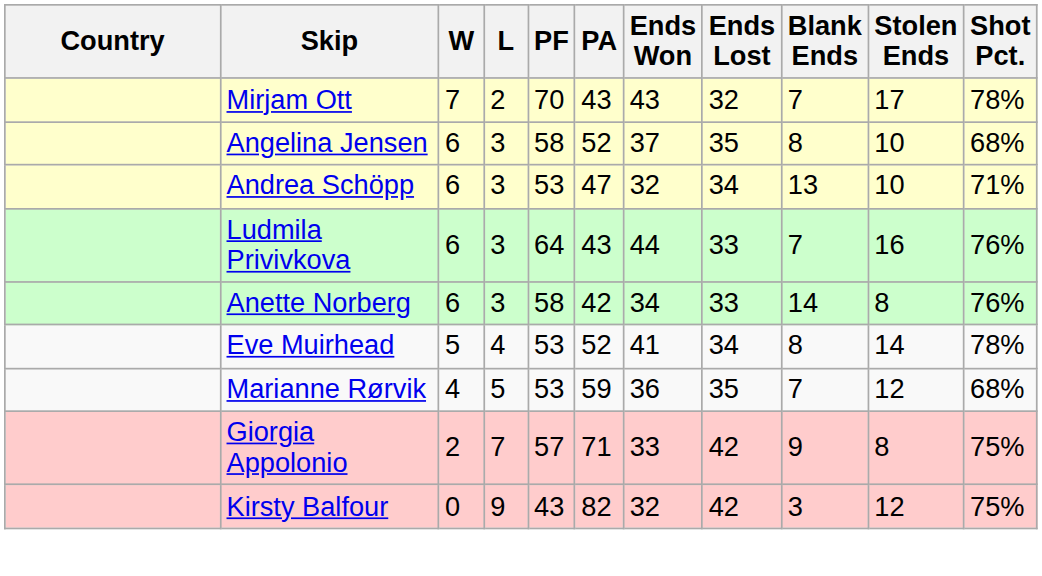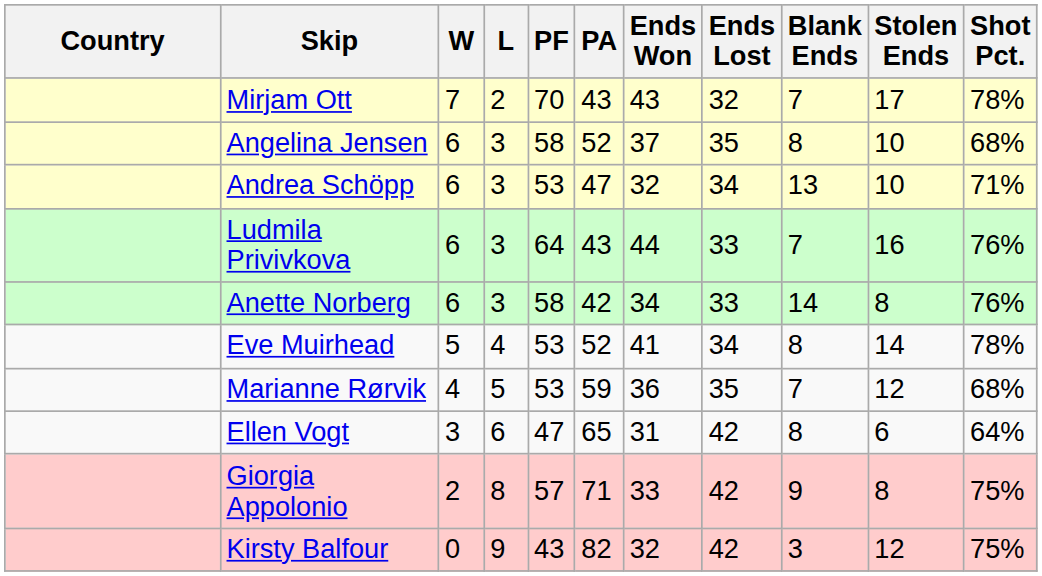+ row: Ellen Vogt | 3 | 6 | 47 | 65 | 31 | 42 | 8 | 6 | 64%
Giorgia Appolonio | L: 7 -> 8
